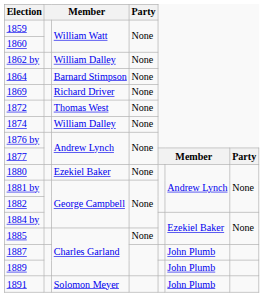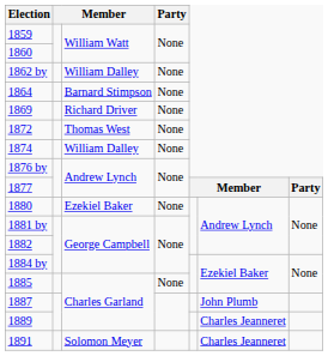1889 | column 6: John Plumb -> Charles Jeanneret
1891 | column 6: John Plumb -> Charles Jeanneret
